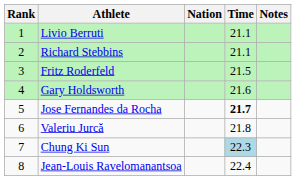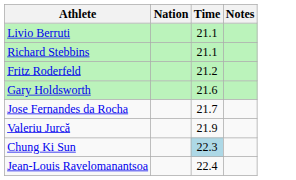- column: Rank | 1 | 2 | 3 | 4 | 5 | 6 | 7 | 8
Fritz Roderfeld | Time: 21.5 -> 21.2
Jose Fernandes da Rocha | Time: bold -> normal
Valeriu Jurcă | Time: 21.8 -> 21.9
